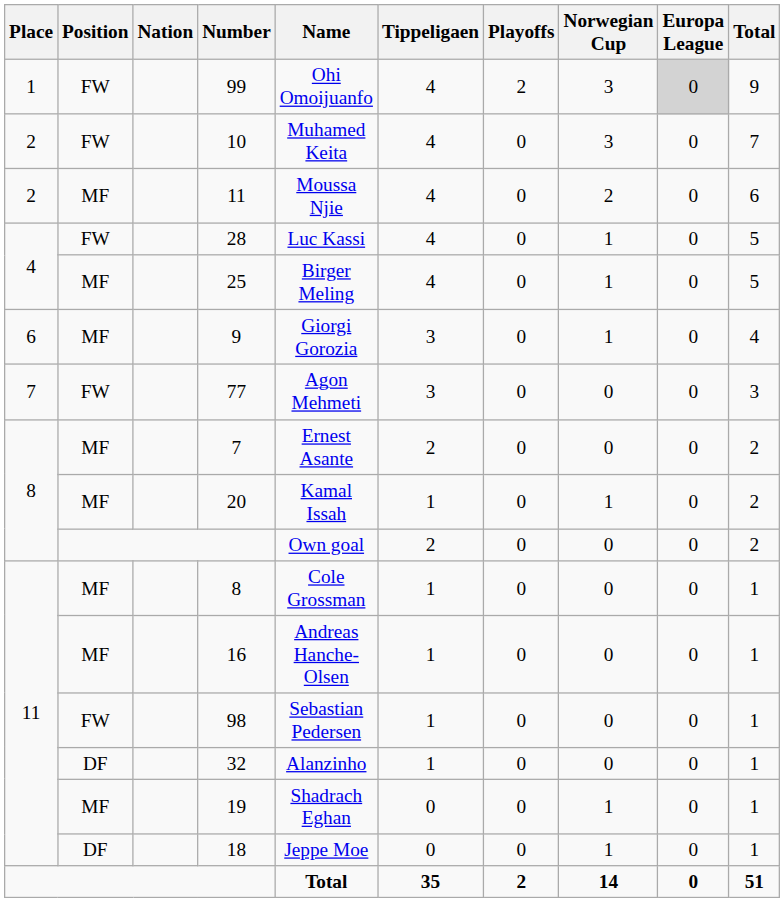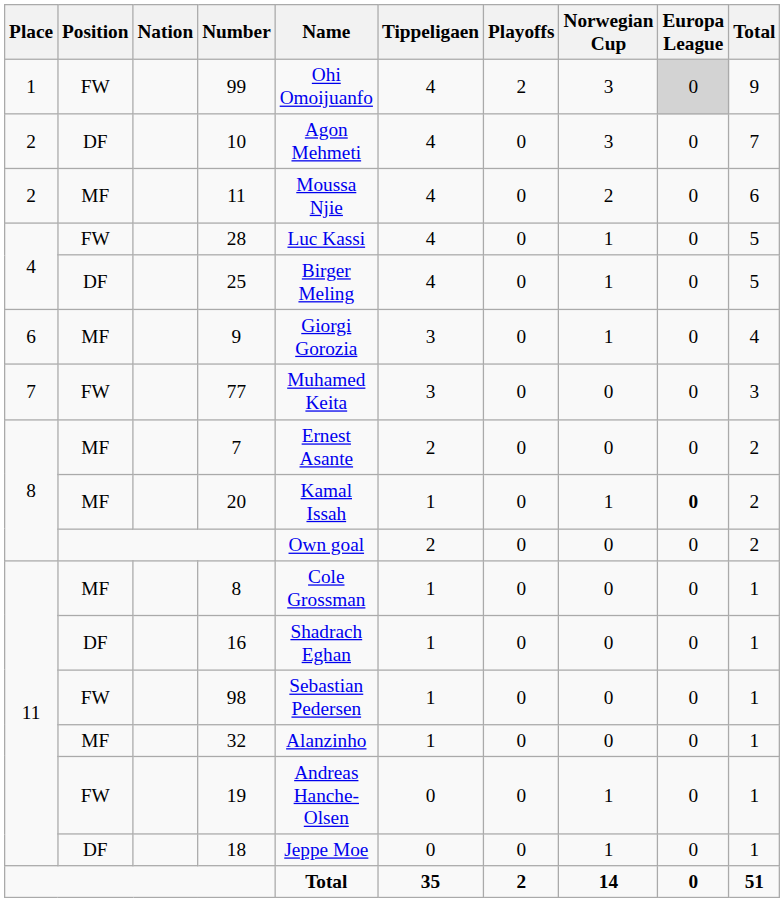10 | Position: FW -> DF
10 | Name: Muhamed Keita -> Agon Mehmeti
25 | Position: MF -> DF
77 | Name: Agon Mehmeti -> Muhamed Keita
20 | Europa League: normal -> bold
16 | Position: MF -> DF
16 | Name: Andreas Hanche-Olsen -> Shadrach Eghan
32 | Position: DF -> MF
19 | Position: MF -> FW
19 | Name: Shadrach Eghan -> Andreas Hanche-Olsen
